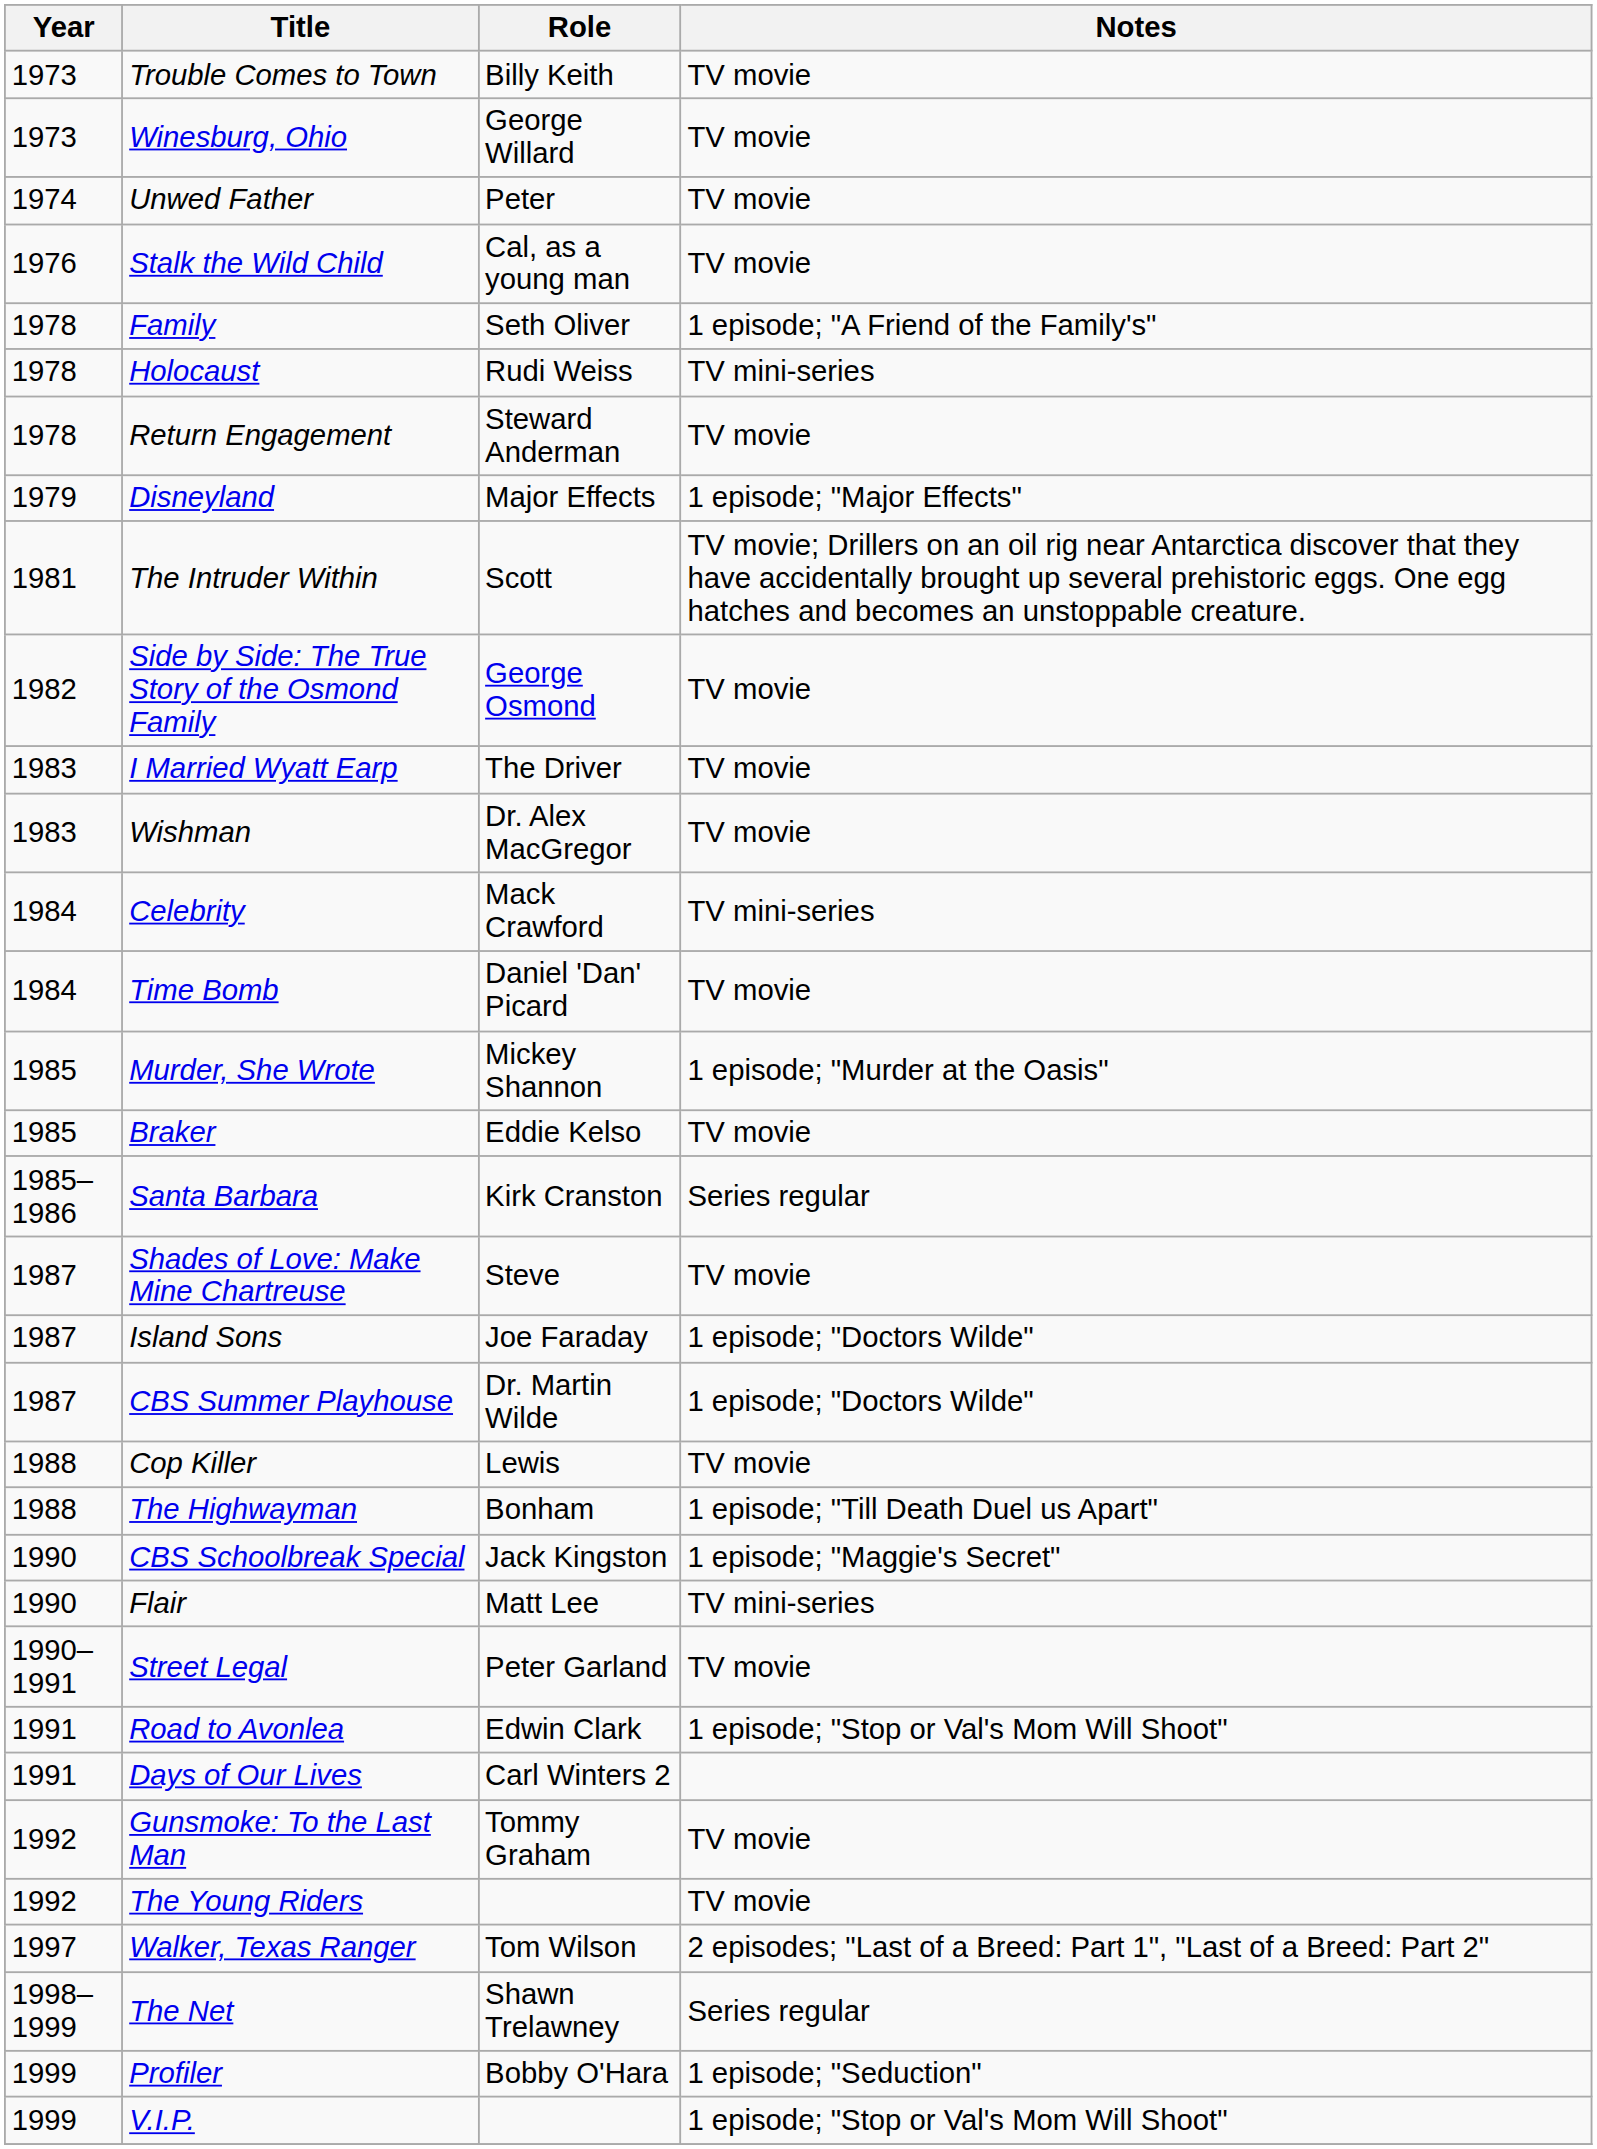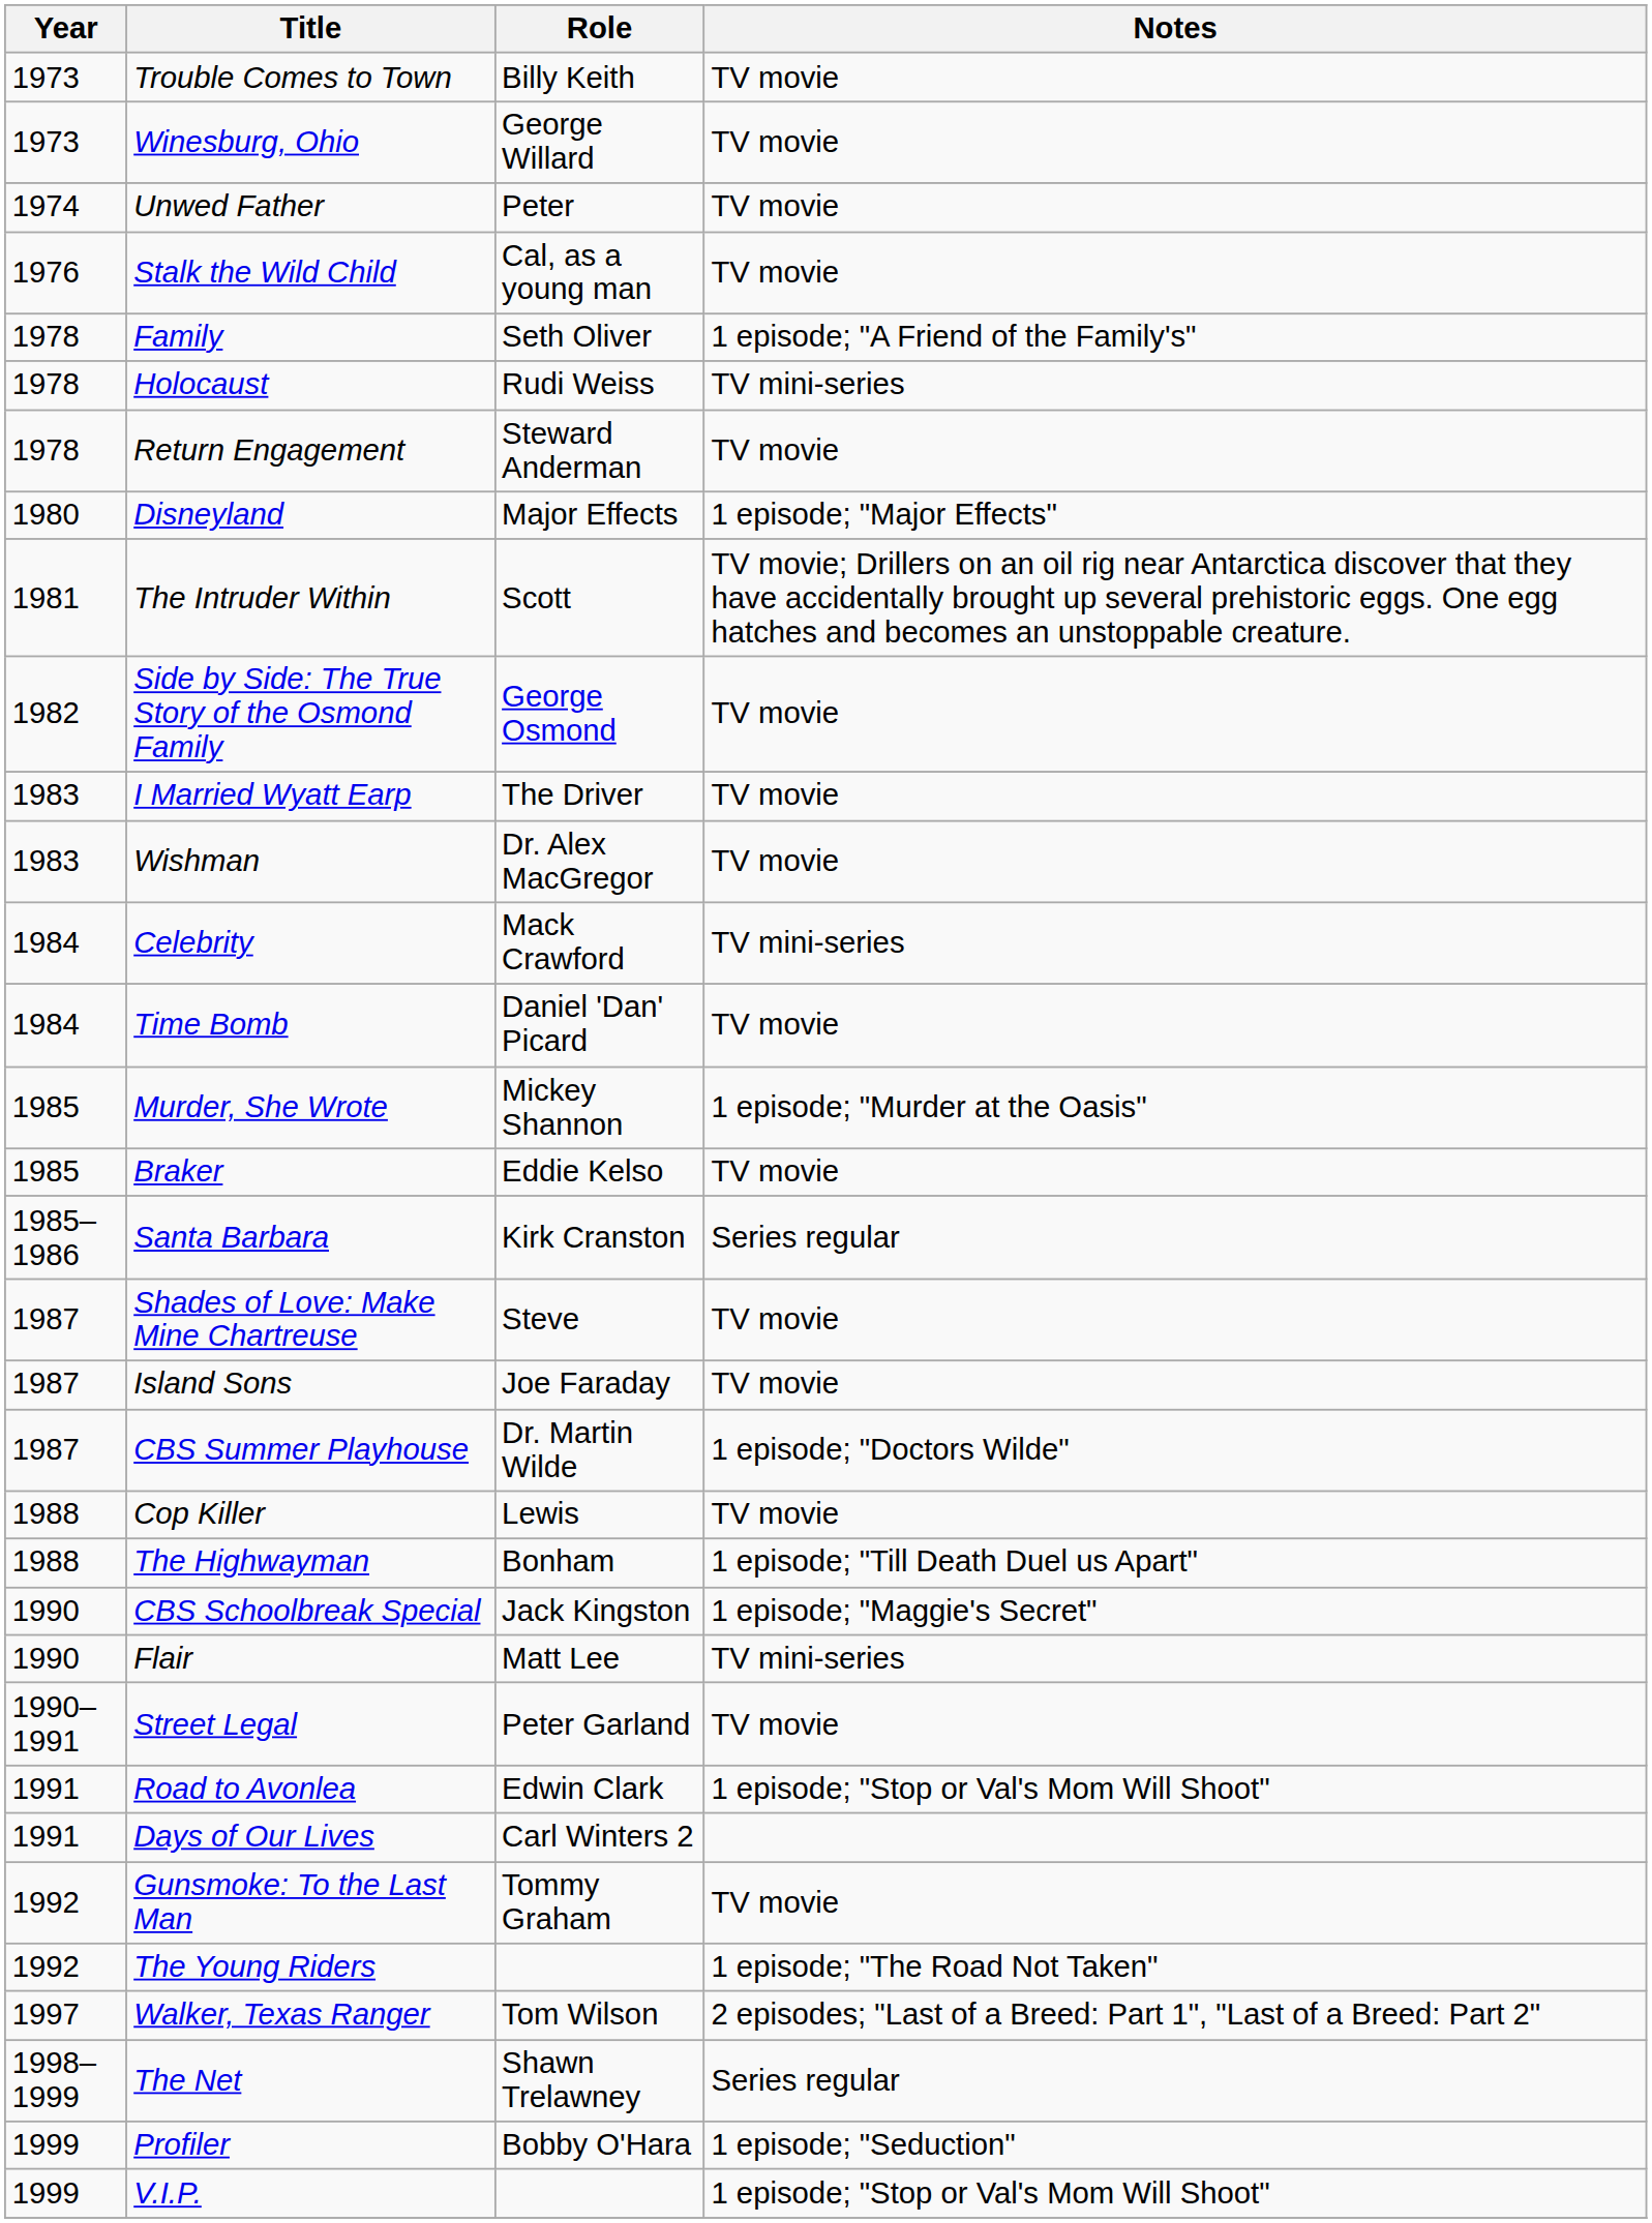Disneyland | Year: 1979 -> 1980
Island Sons | Notes: 1 episode; "Doctors Wilde" -> TV movie
The Young Riders | Notes: TV movie -> 1 episode; "The Road Not Taken"
